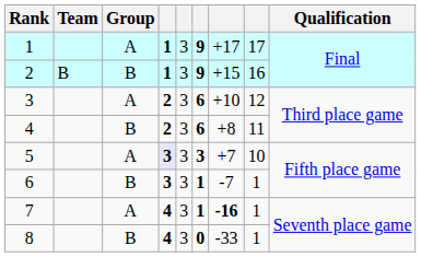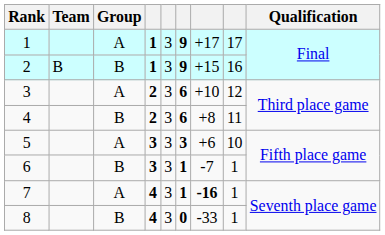5 | column 4: lavender background -> no background
5 | column 7: +7 -> +6
